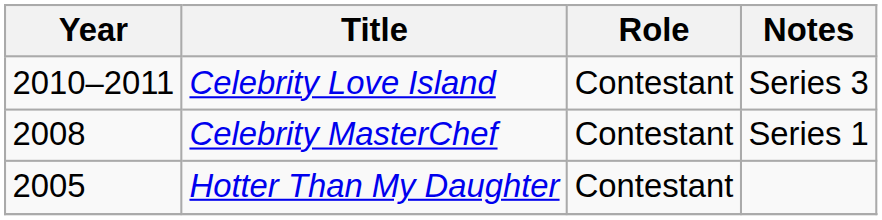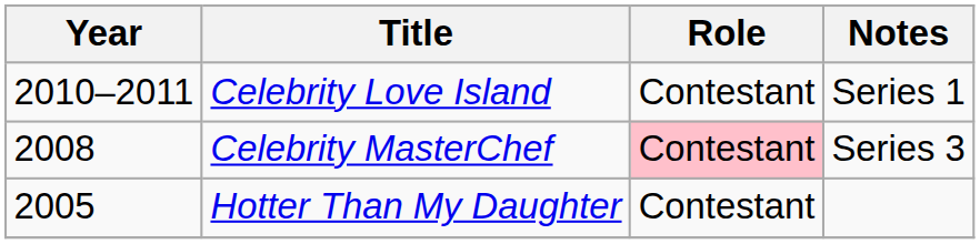Celebrity Love Island | Notes: Series 3 -> Series 1
Celebrity MasterChef | Role: no background -> pink background
Celebrity MasterChef | Notes: Series 1 -> Series 3
